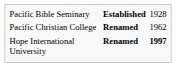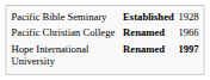Pacific Christian College | column 3: 1962 -> 1966
